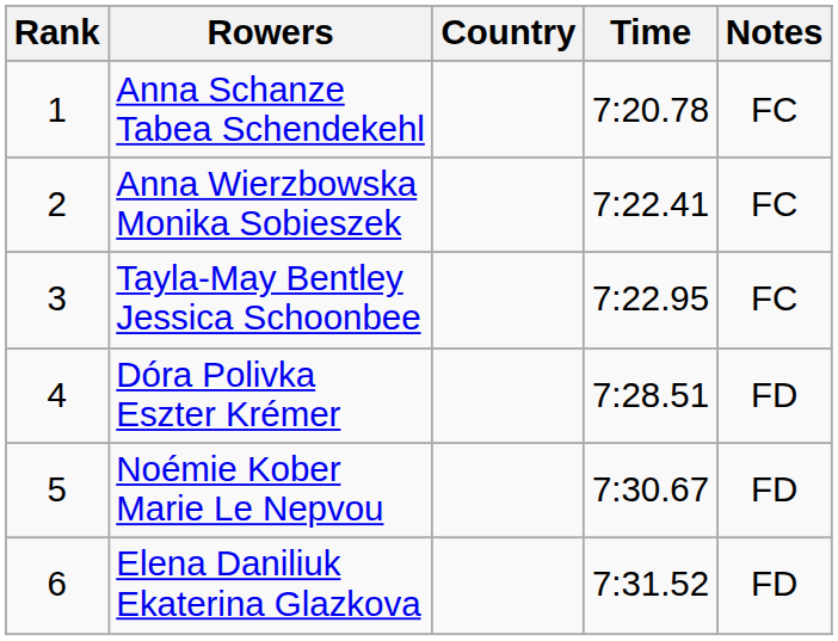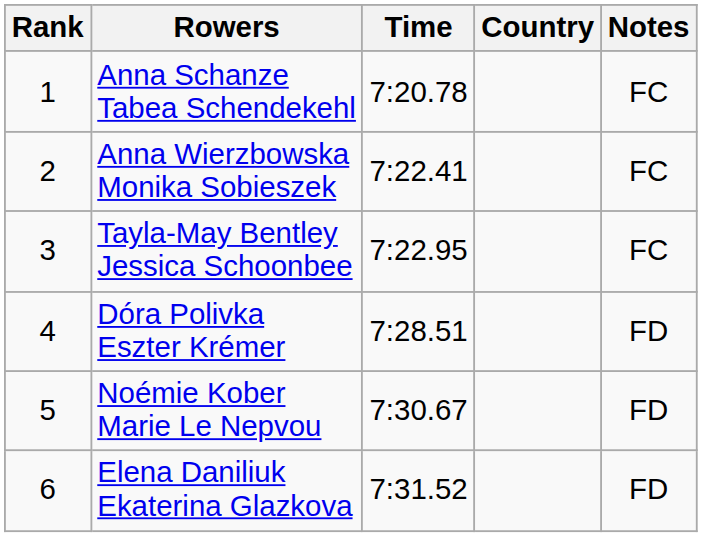columns swapped: Country <-> Time
